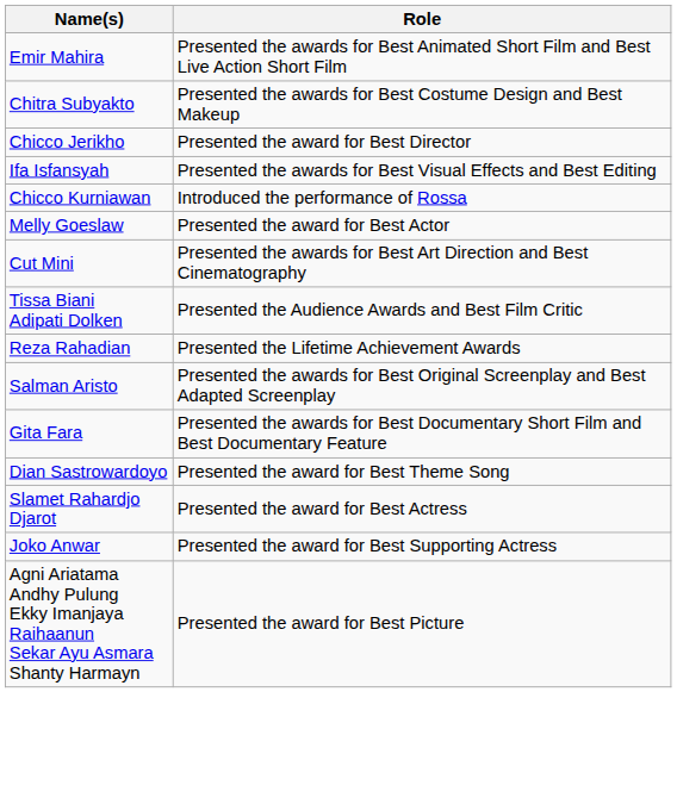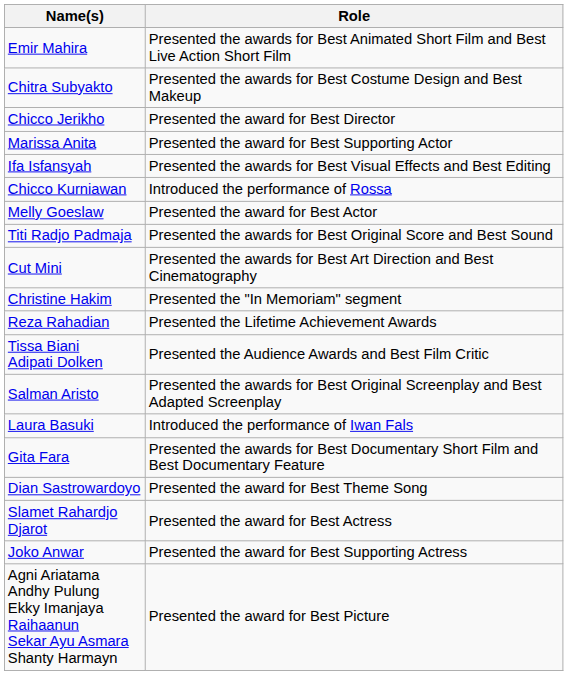+ row: Marissa Anita | Presented the award for Best Supporting Actor
+ row: Titi Radjo Padmaja | Presented the awards for Best Original Score and Best Sound
+ row: Christine Hakim | Presented the "In Memoriam" segment
rows swapped: Reza Rahadian <-> Tissa Biani Adipati Dolken
+ row: Laura Basuki | Introduced the performance of Iwan Fals
